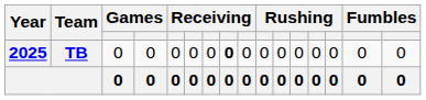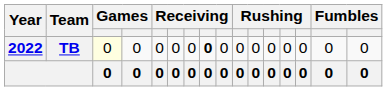TB | Year: 2025 -> 2022
TB | column 3: no background -> lightyellow background
